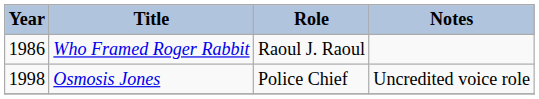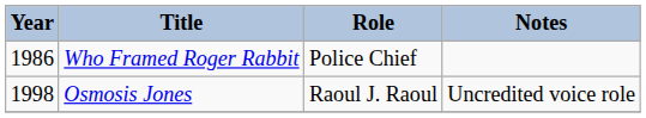Who Framed Roger Rabbit | Role: Raoul J. Raoul -> Police Chief
Osmosis Jones | Role: Police Chief -> Raoul J. Raoul
